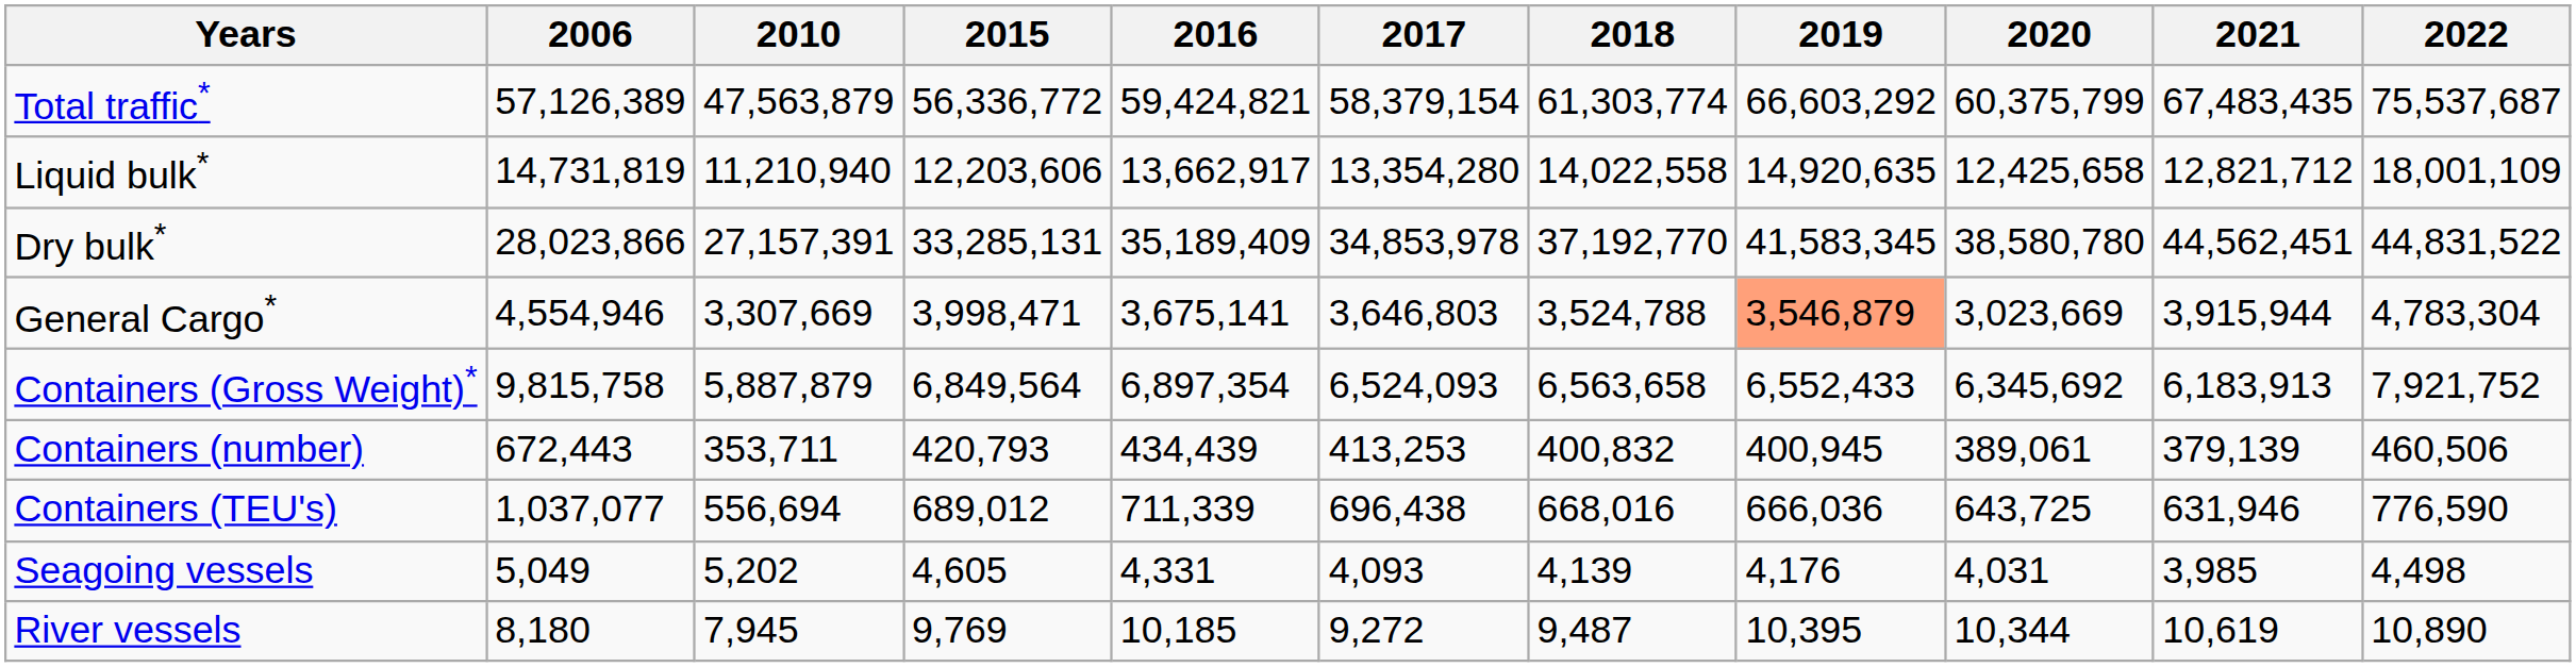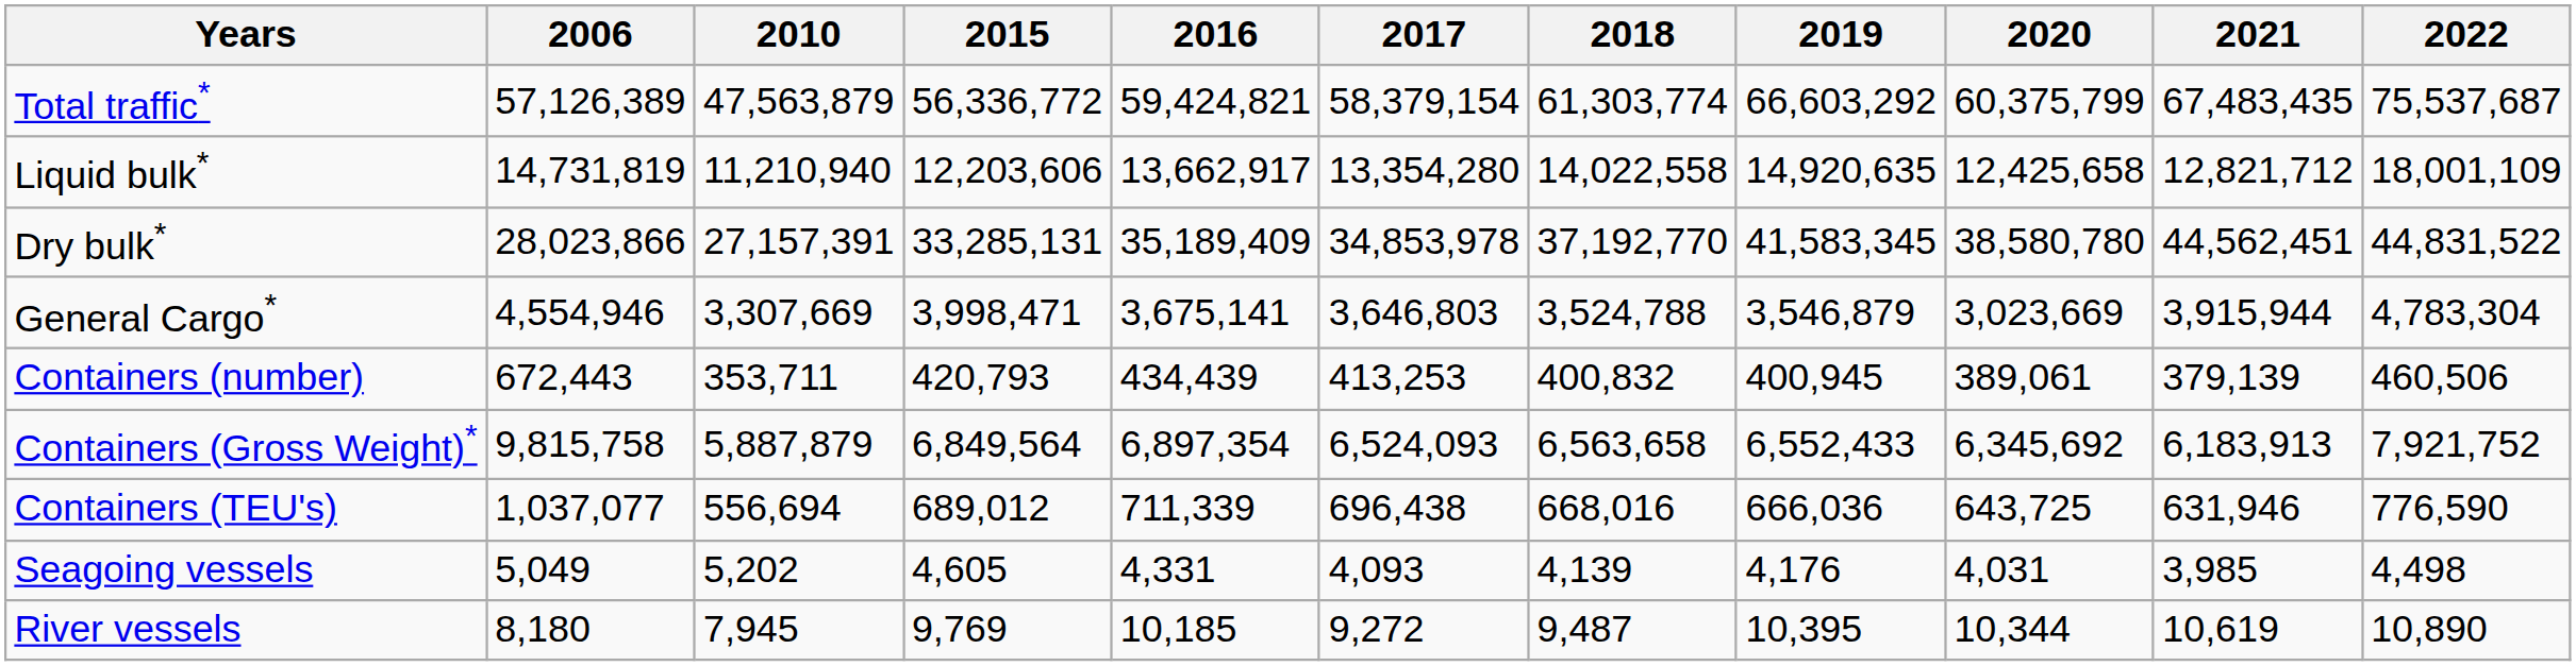General Cargo* | 2019: lightsalmon background -> no background
rows swapped: Containers (Gross Weight)* <-> Containers (number)
